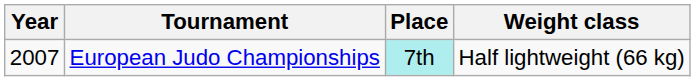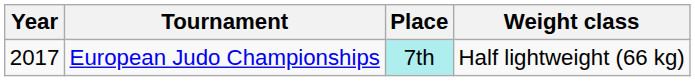European Judo Championships | Year: 2007 -> 2017
